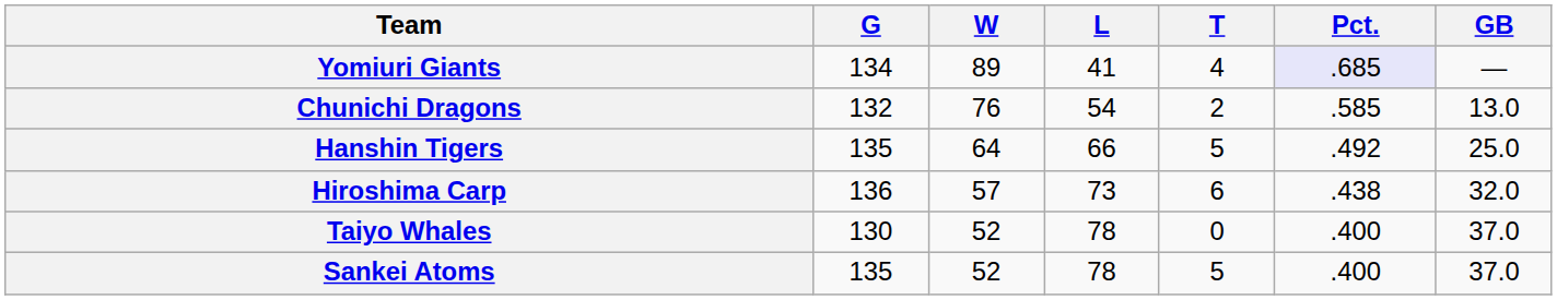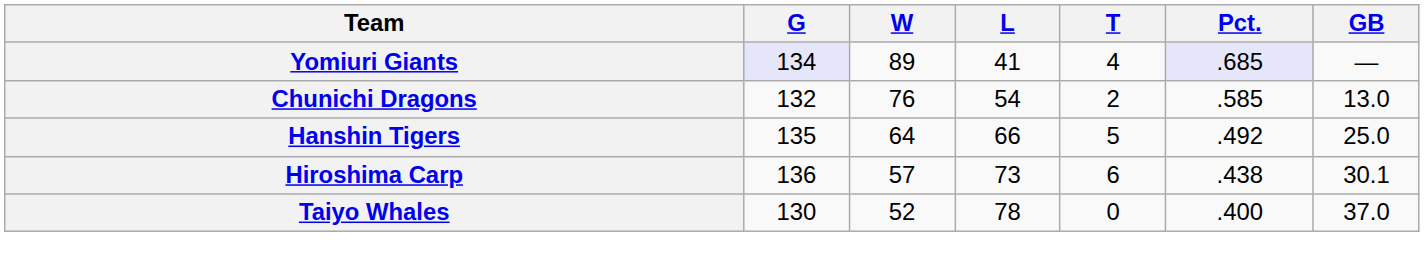Yomiuri Giants | G: no background -> lavender background
Hiroshima Carp | GB: 32.0 -> 30.1
- row: Sankei Atoms | 135 | 52 | 78 | 5 | .400 | 37.0
